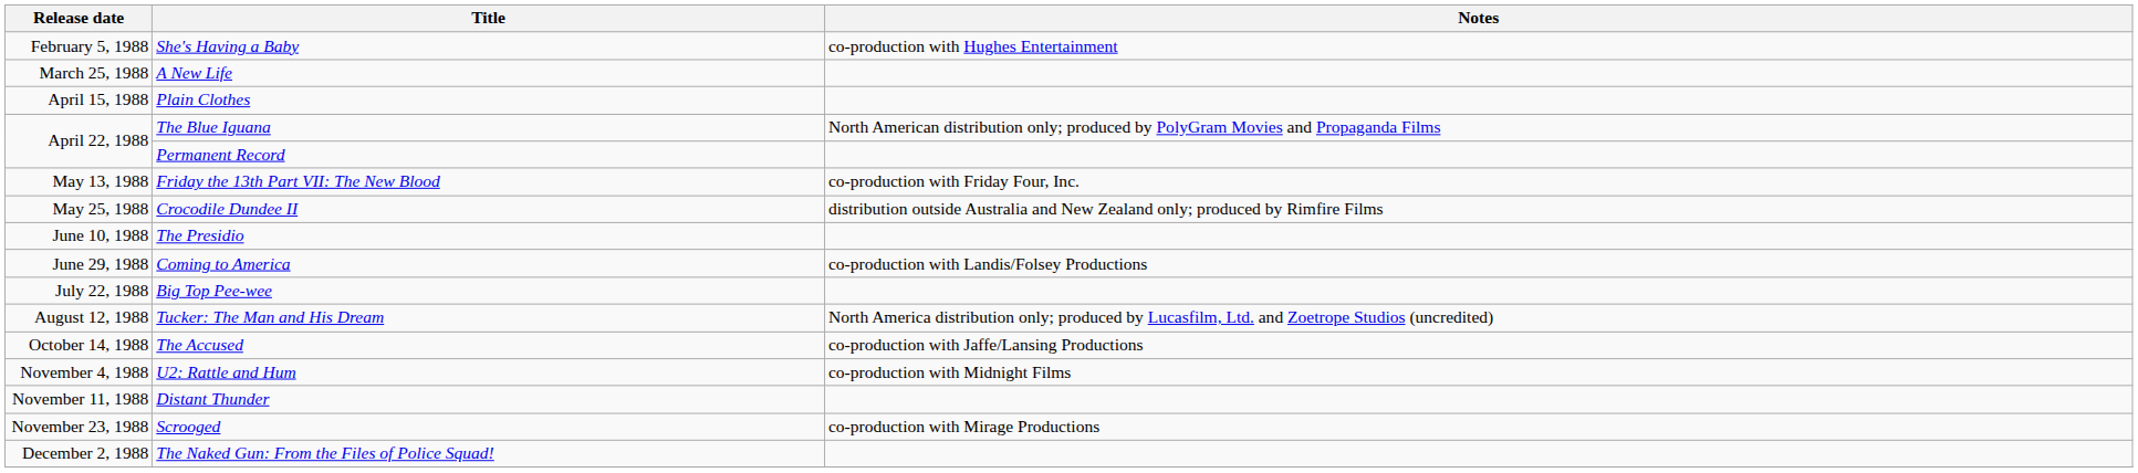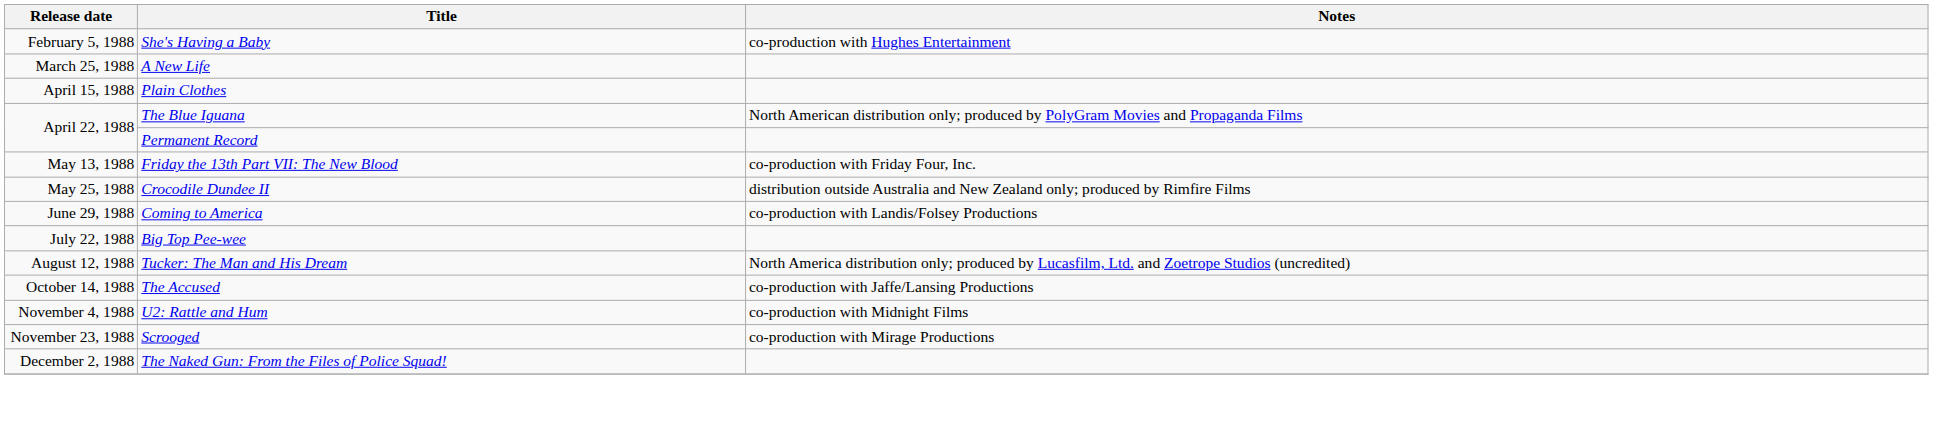- row: June 10, 1988 | The Presidio
- row: November 11, 1988 | Distant Thunder
